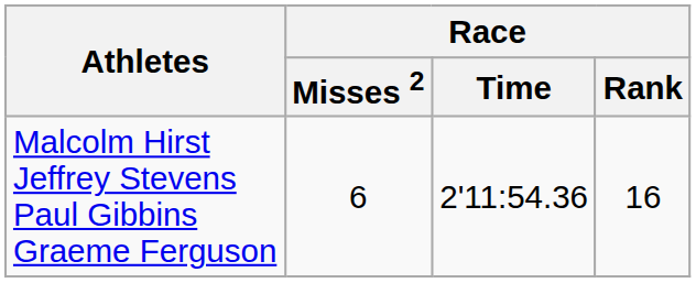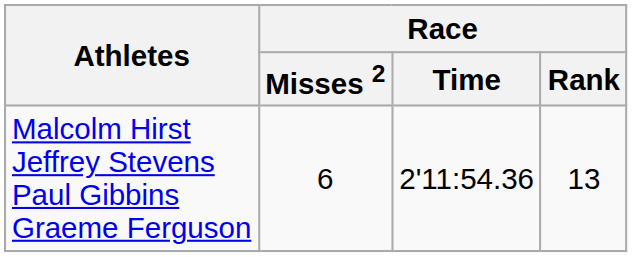Malcolm Hirst Jeffrey Stevens Paul Gibbins Graeme Ferguson | Race / Rank: 16 -> 13
